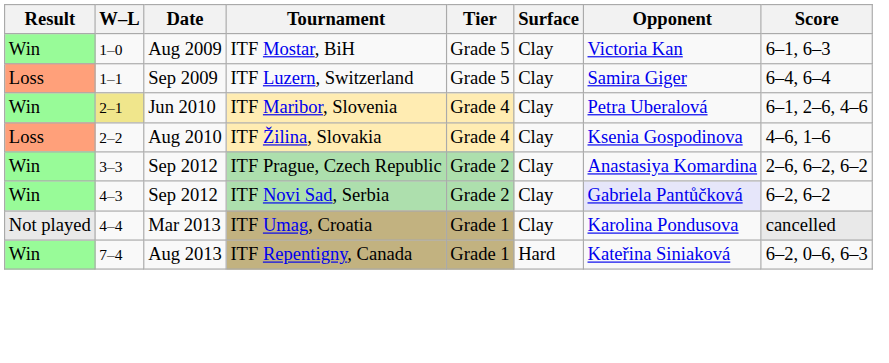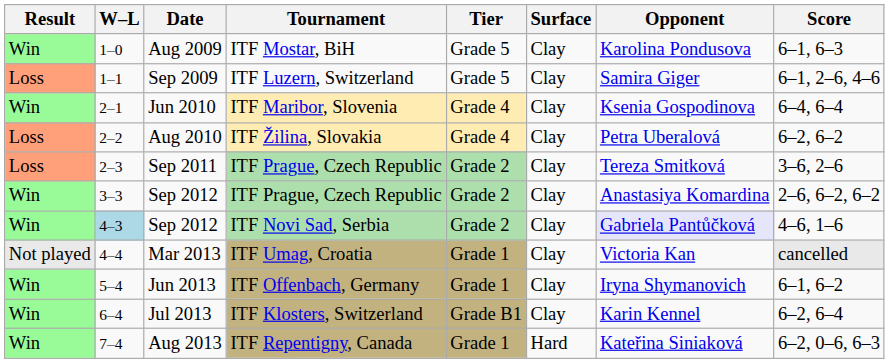Aug 2009 | Opponent: Victoria Kan -> Karolina Pondusova
Sep 2009 | Score: 6–4, 6–4 -> 6–1, 2–6, 4–6
Jun 2010 | W–L: khaki background -> no background
Jun 2010 | Opponent: Petra Uberalová -> Ksenia Gospodinova
Jun 2010 | Score: 6–1, 2–6, 4–6 -> 6–4, 6–4
Aug 2010 | Opponent: Ksenia Gospodinova -> Petra Uberalová
Aug 2010 | Score: 4–6, 1–6 -> 6–2, 6–2
+ row: Loss | 2–3 | Sep 2011 | ITF Prague, Czech Republic | Grade 2 | Clay | Tereza Smitková | 3–6, 2–6
Sep 2012 / ITF Novi Sad, Serbia | W–L: no background -> lightblue background
Sep 2012 / ITF Novi Sad, Serbia | Score: 6–2, 6–2 -> 4–6, 1–6
Mar 2013 | Opponent: Karolina Pondusova -> Victoria Kan
+ row: Win | 5–4 | Jun 2013 | ITF Offenbach, Germany | Grade 1 | Clay | Iryna Shymanovich | 6–1, 6–2
+ row: Win | 6–4 | Jul 2013 | ITF Klosters, Switzerland | Grade B1 | Clay | Karin Kennel | 6–2, 6–4
